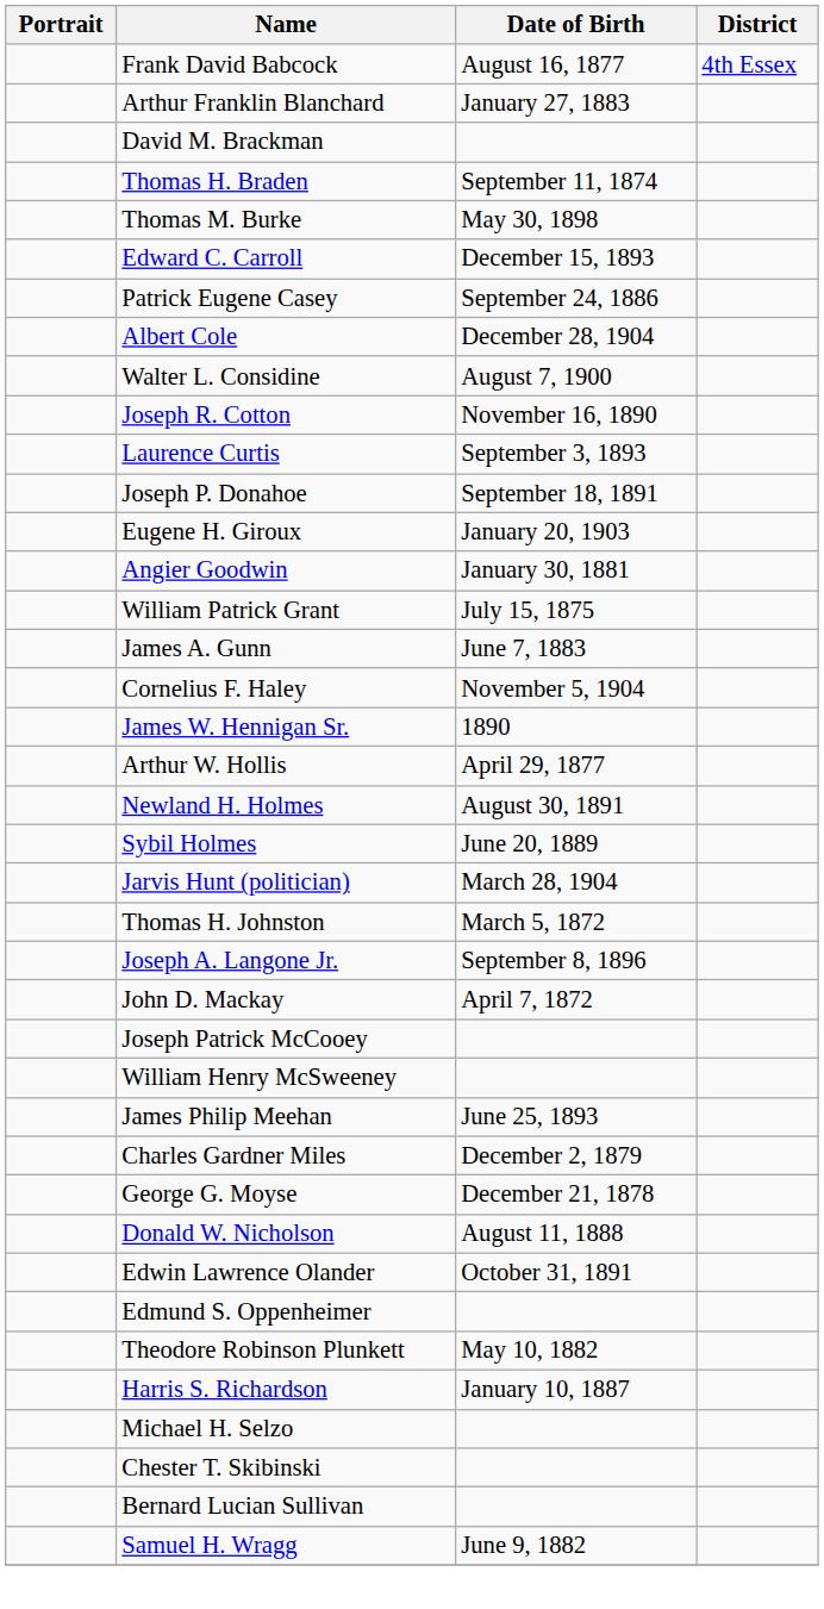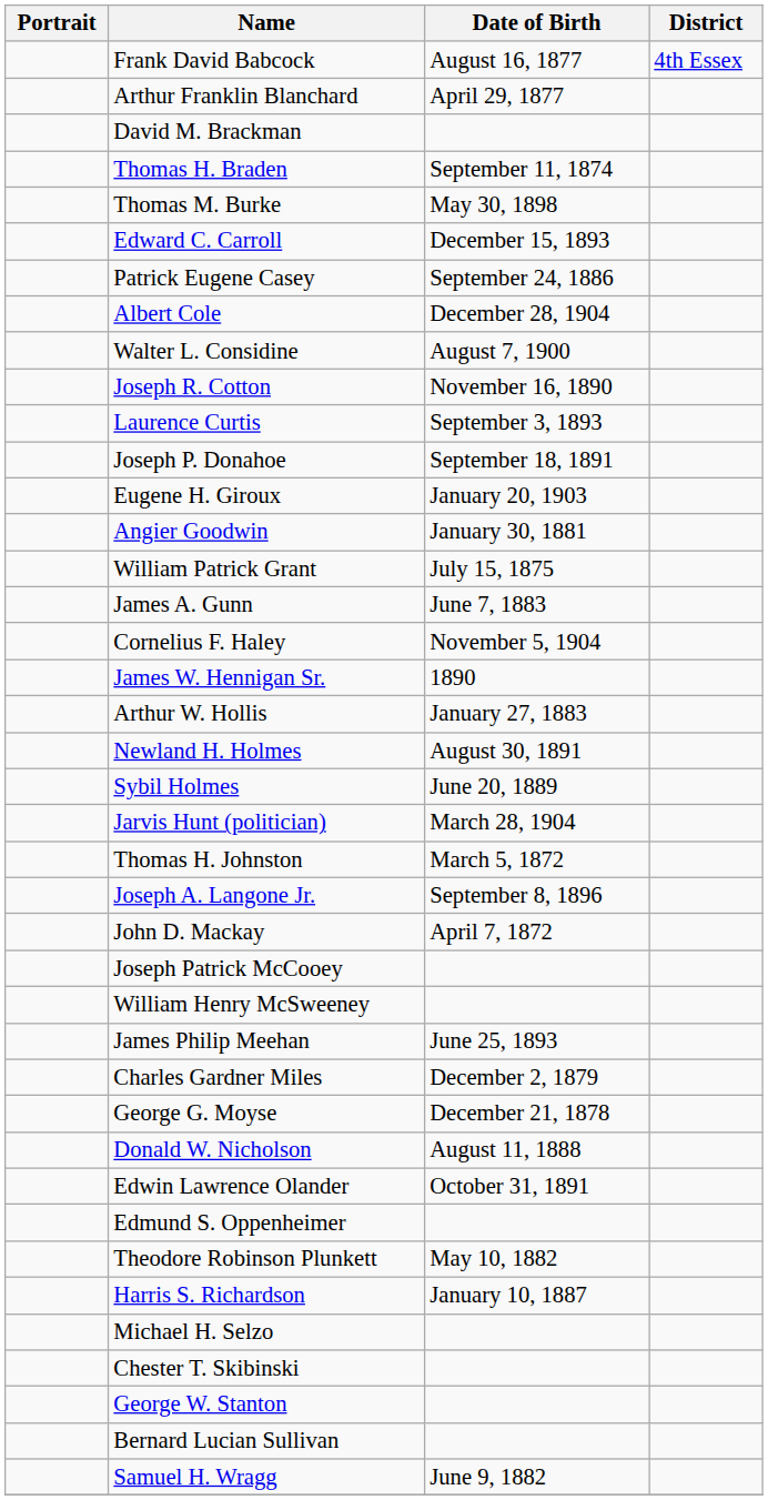Arthur Franklin Blanchard | Date of Birth: January 27, 1883 -> April 29, 1877
Arthur W. Hollis | Date of Birth: April 29, 1877 -> January 27, 1883
+ row: George W. Stanton
